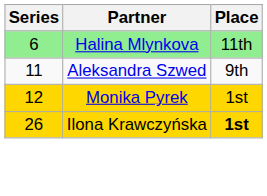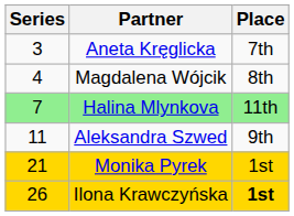+ row: 3 | Aneta Kręglicka | 7th
+ row: 4 | Magdalena Wójcik | 8th
Halina Mlynkova | Series: 6 -> 7
Monika Pyrek | Series: 12 -> 21
